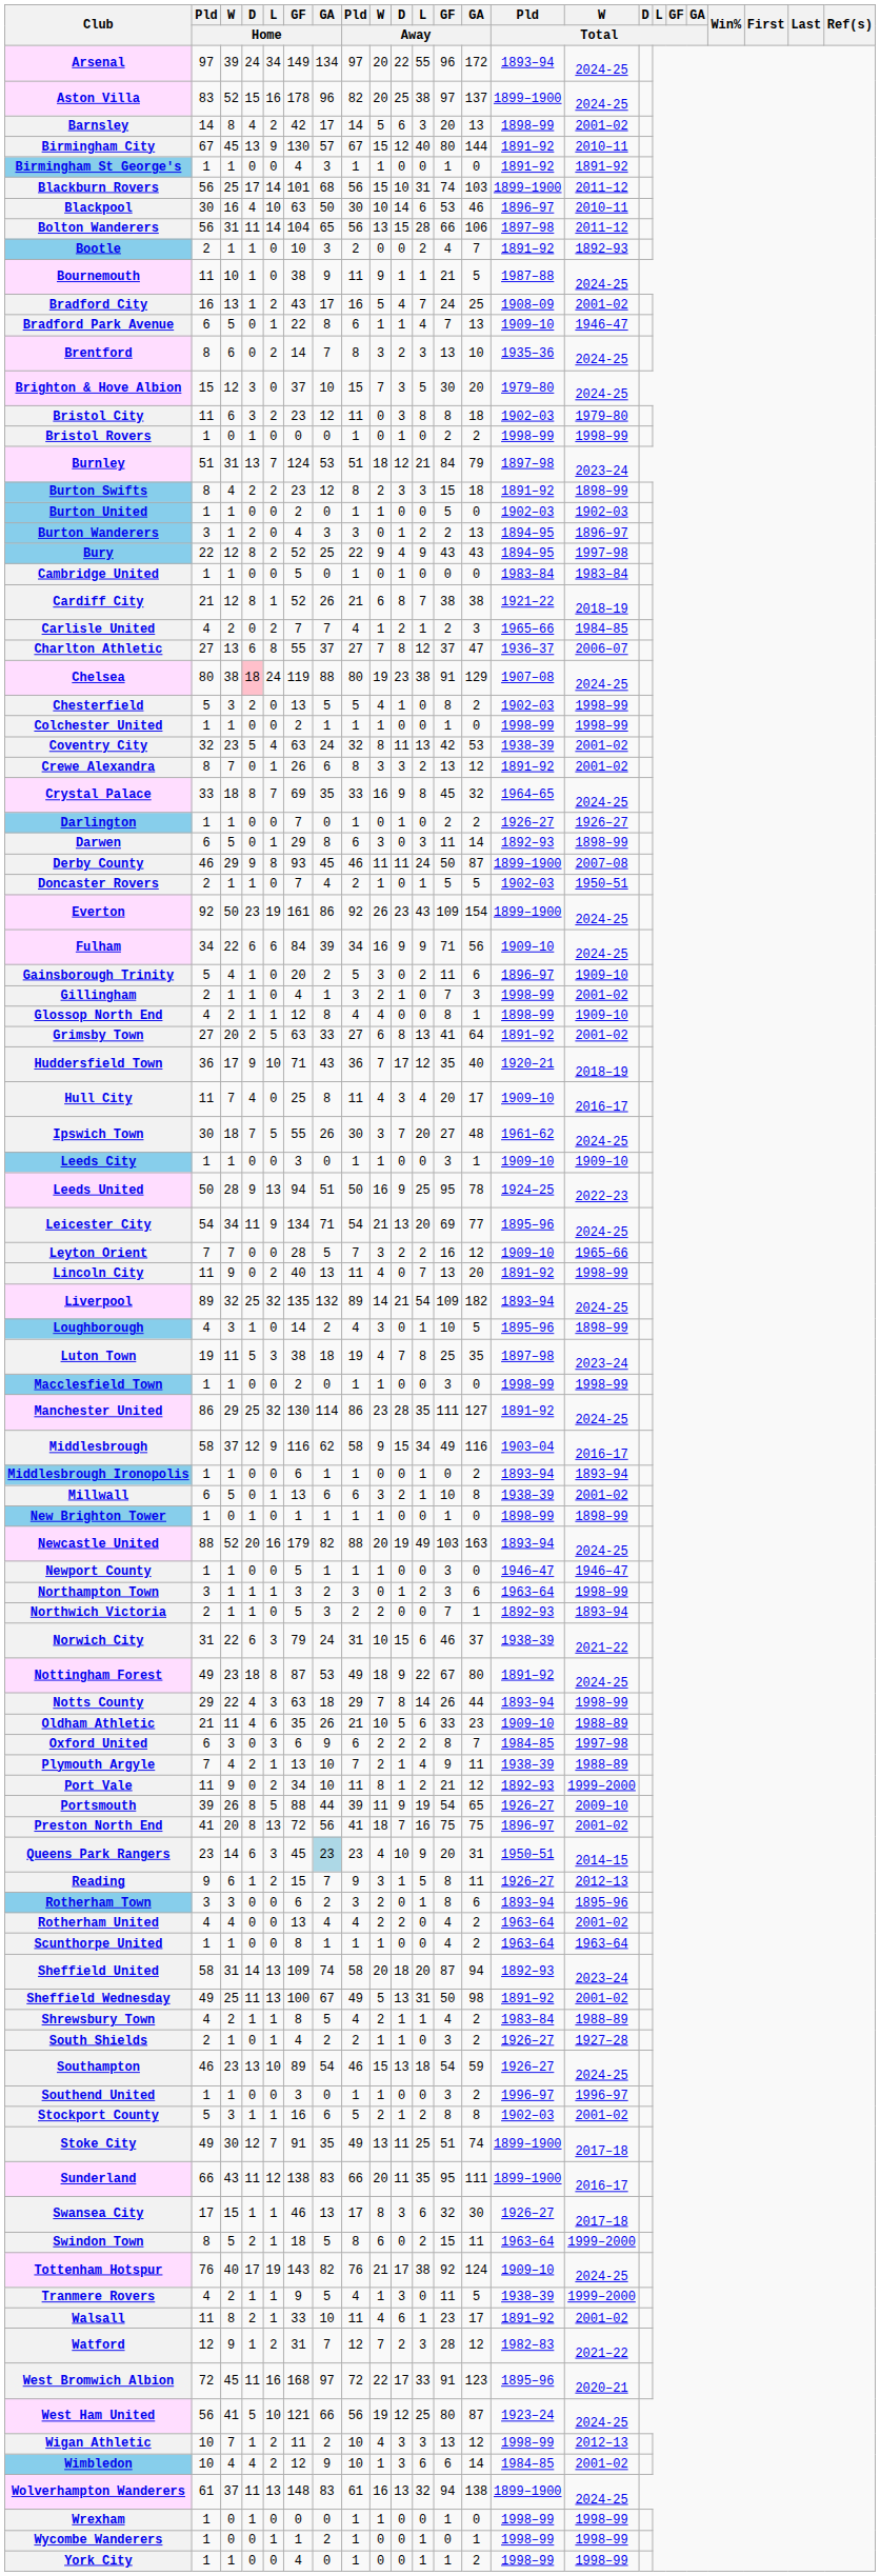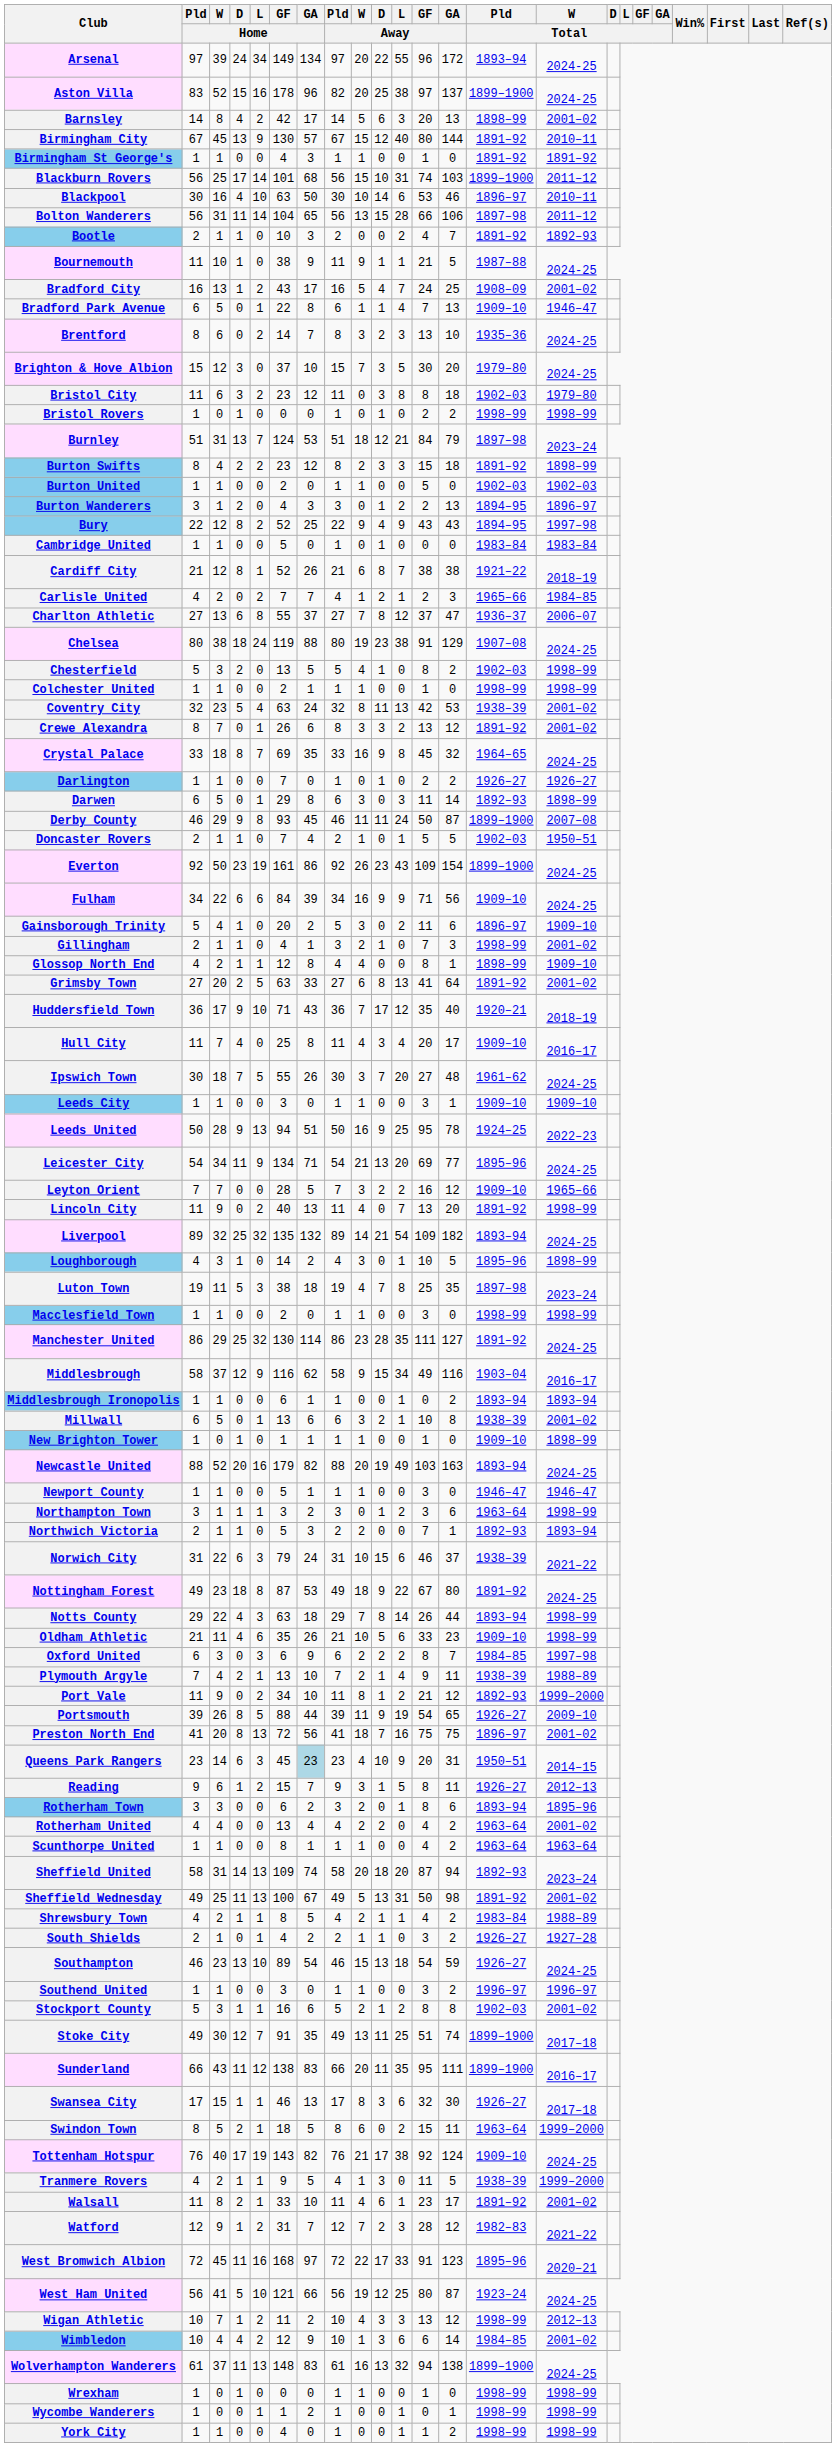Chelsea | D / Home: pink background -> no background
New Brighton Tower | Pld / Total: 1898–99 -> 1909–10
Oldham Athletic | W / Total: 1988–89 -> 1998–99
